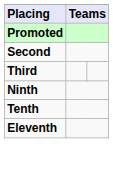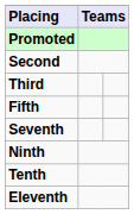+ row: Fifth
+ row: Seventh
